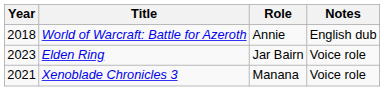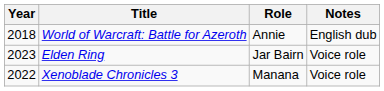Xenoblade Chronicles 3 | Year: 2021 -> 2022
